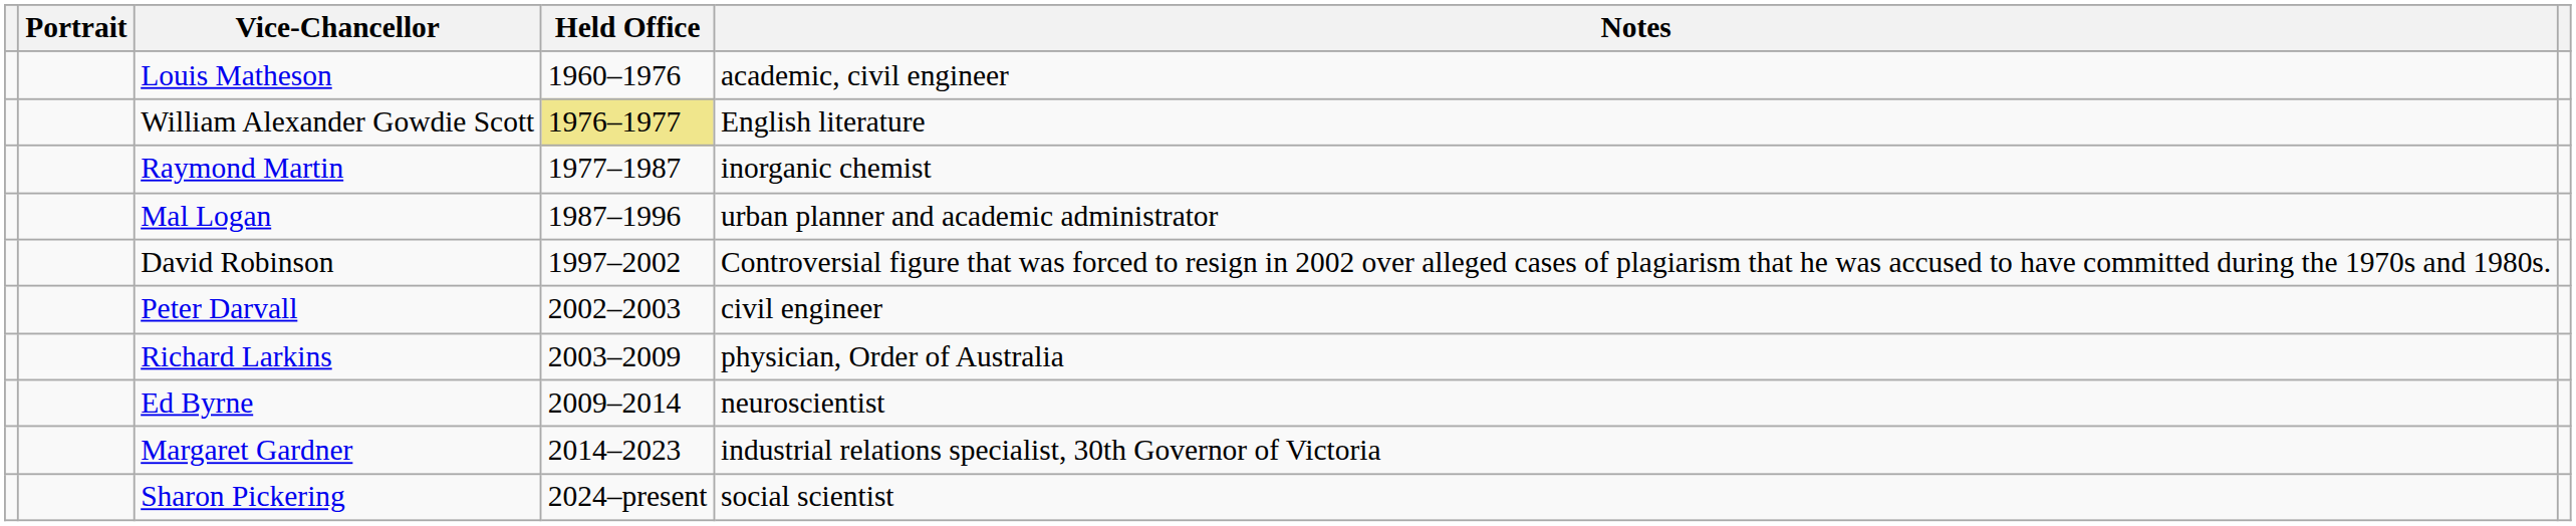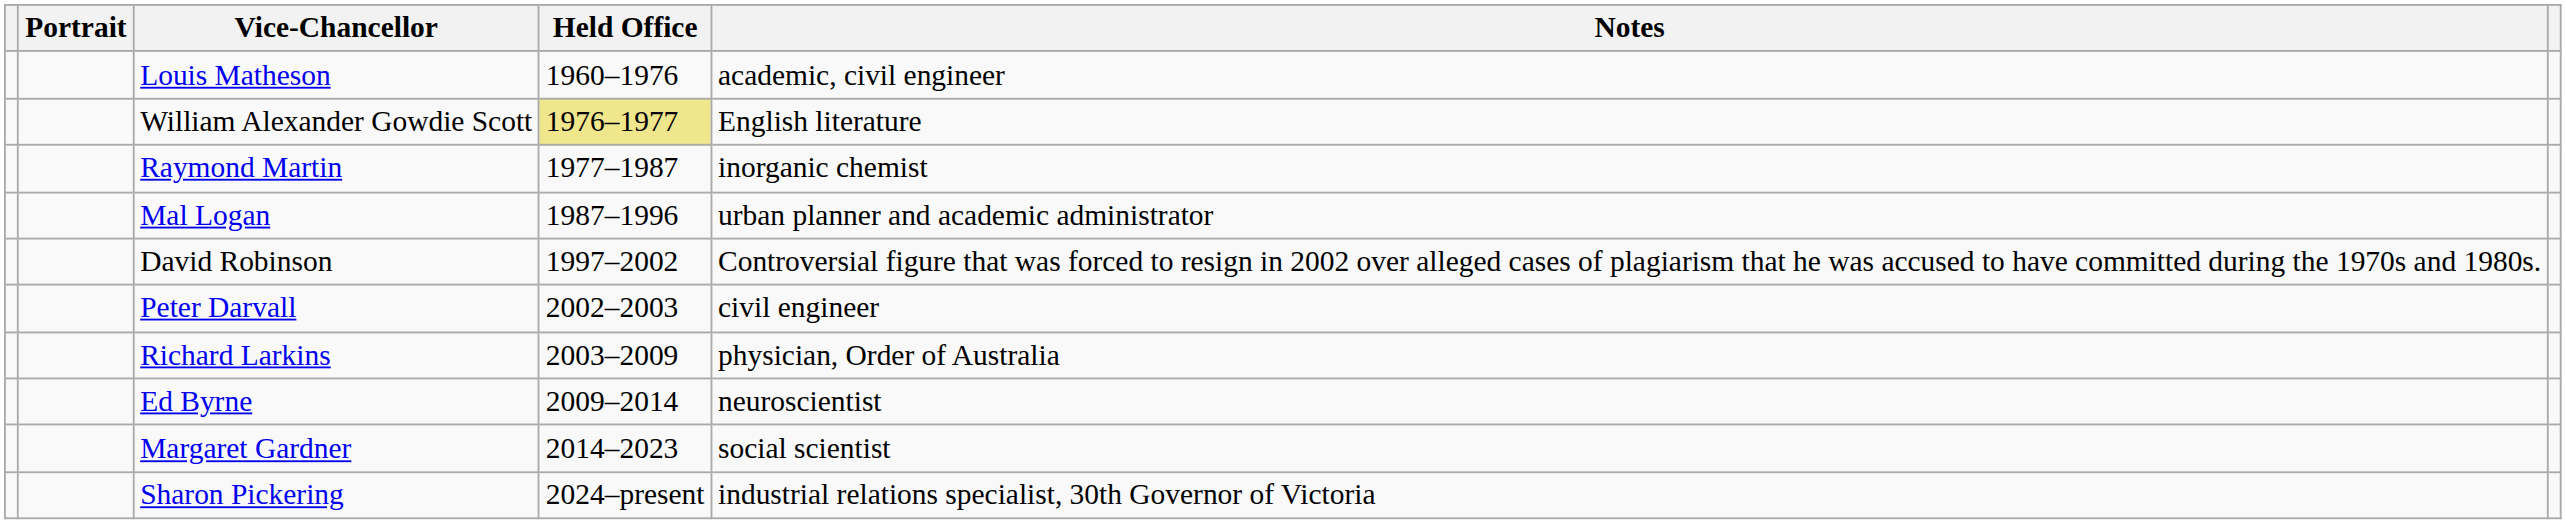Margaret Gardner | Notes: industrial relations specialist, 30th Governor of Victoria -> social scientist
Sharon Pickering | Notes: social scientist -> industrial relations specialist, 30th Governor of Victoria
